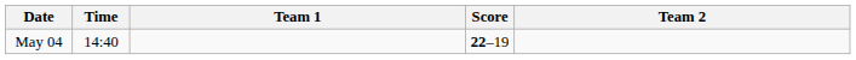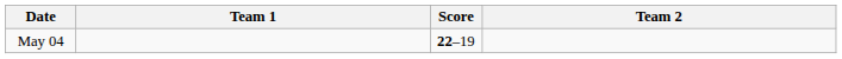- column: Time | 14:40
